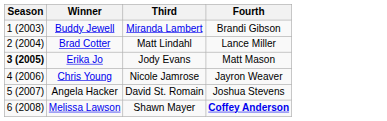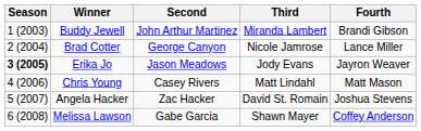+ column: Second | John Arthur Martinez | George Canyon | Jason Meadows | Casey Rivers | Zac Hacker | Gabe Garcia
Brad Cotter | Third: Matt Lindahl -> Nicole Jamrose
Erika Jo | Fourth: Matt Mason -> Jayron Weaver
Chris Young | Third: Nicole Jamrose -> Matt Lindahl
Chris Young | Fourth: Jayron Weaver -> Matt Mason
Melissa Lawson | Fourth: bold -> normal
